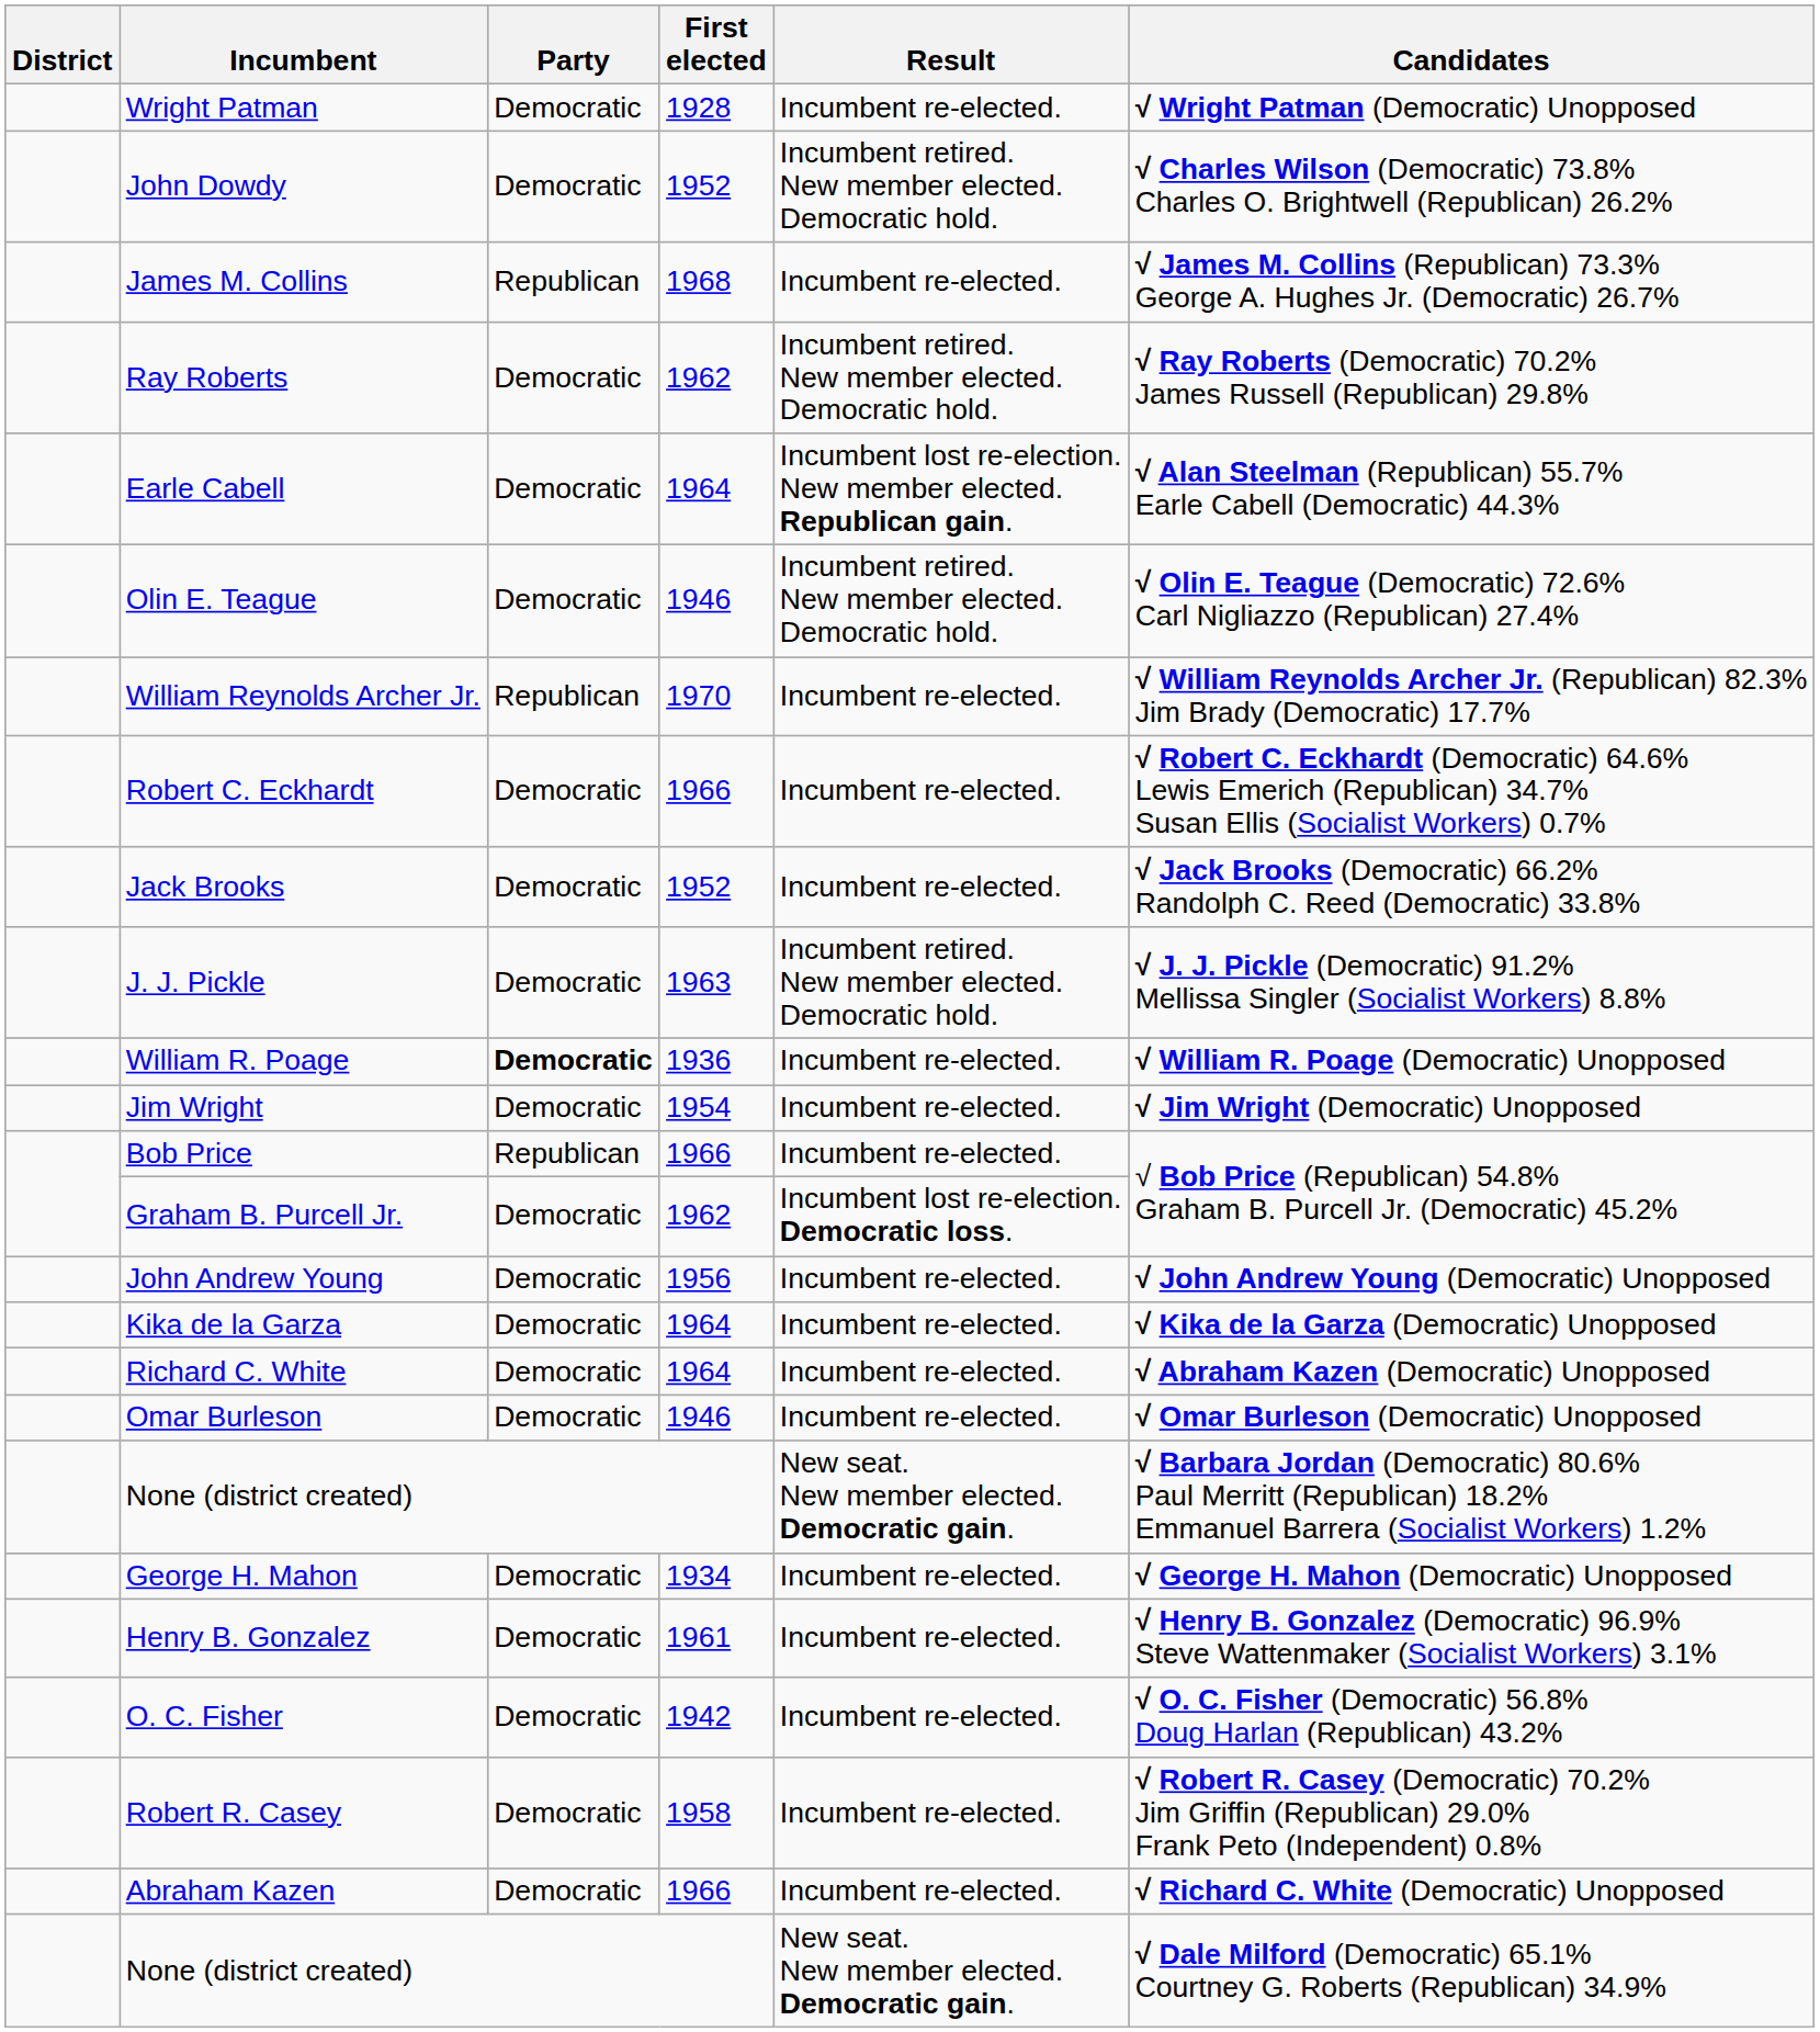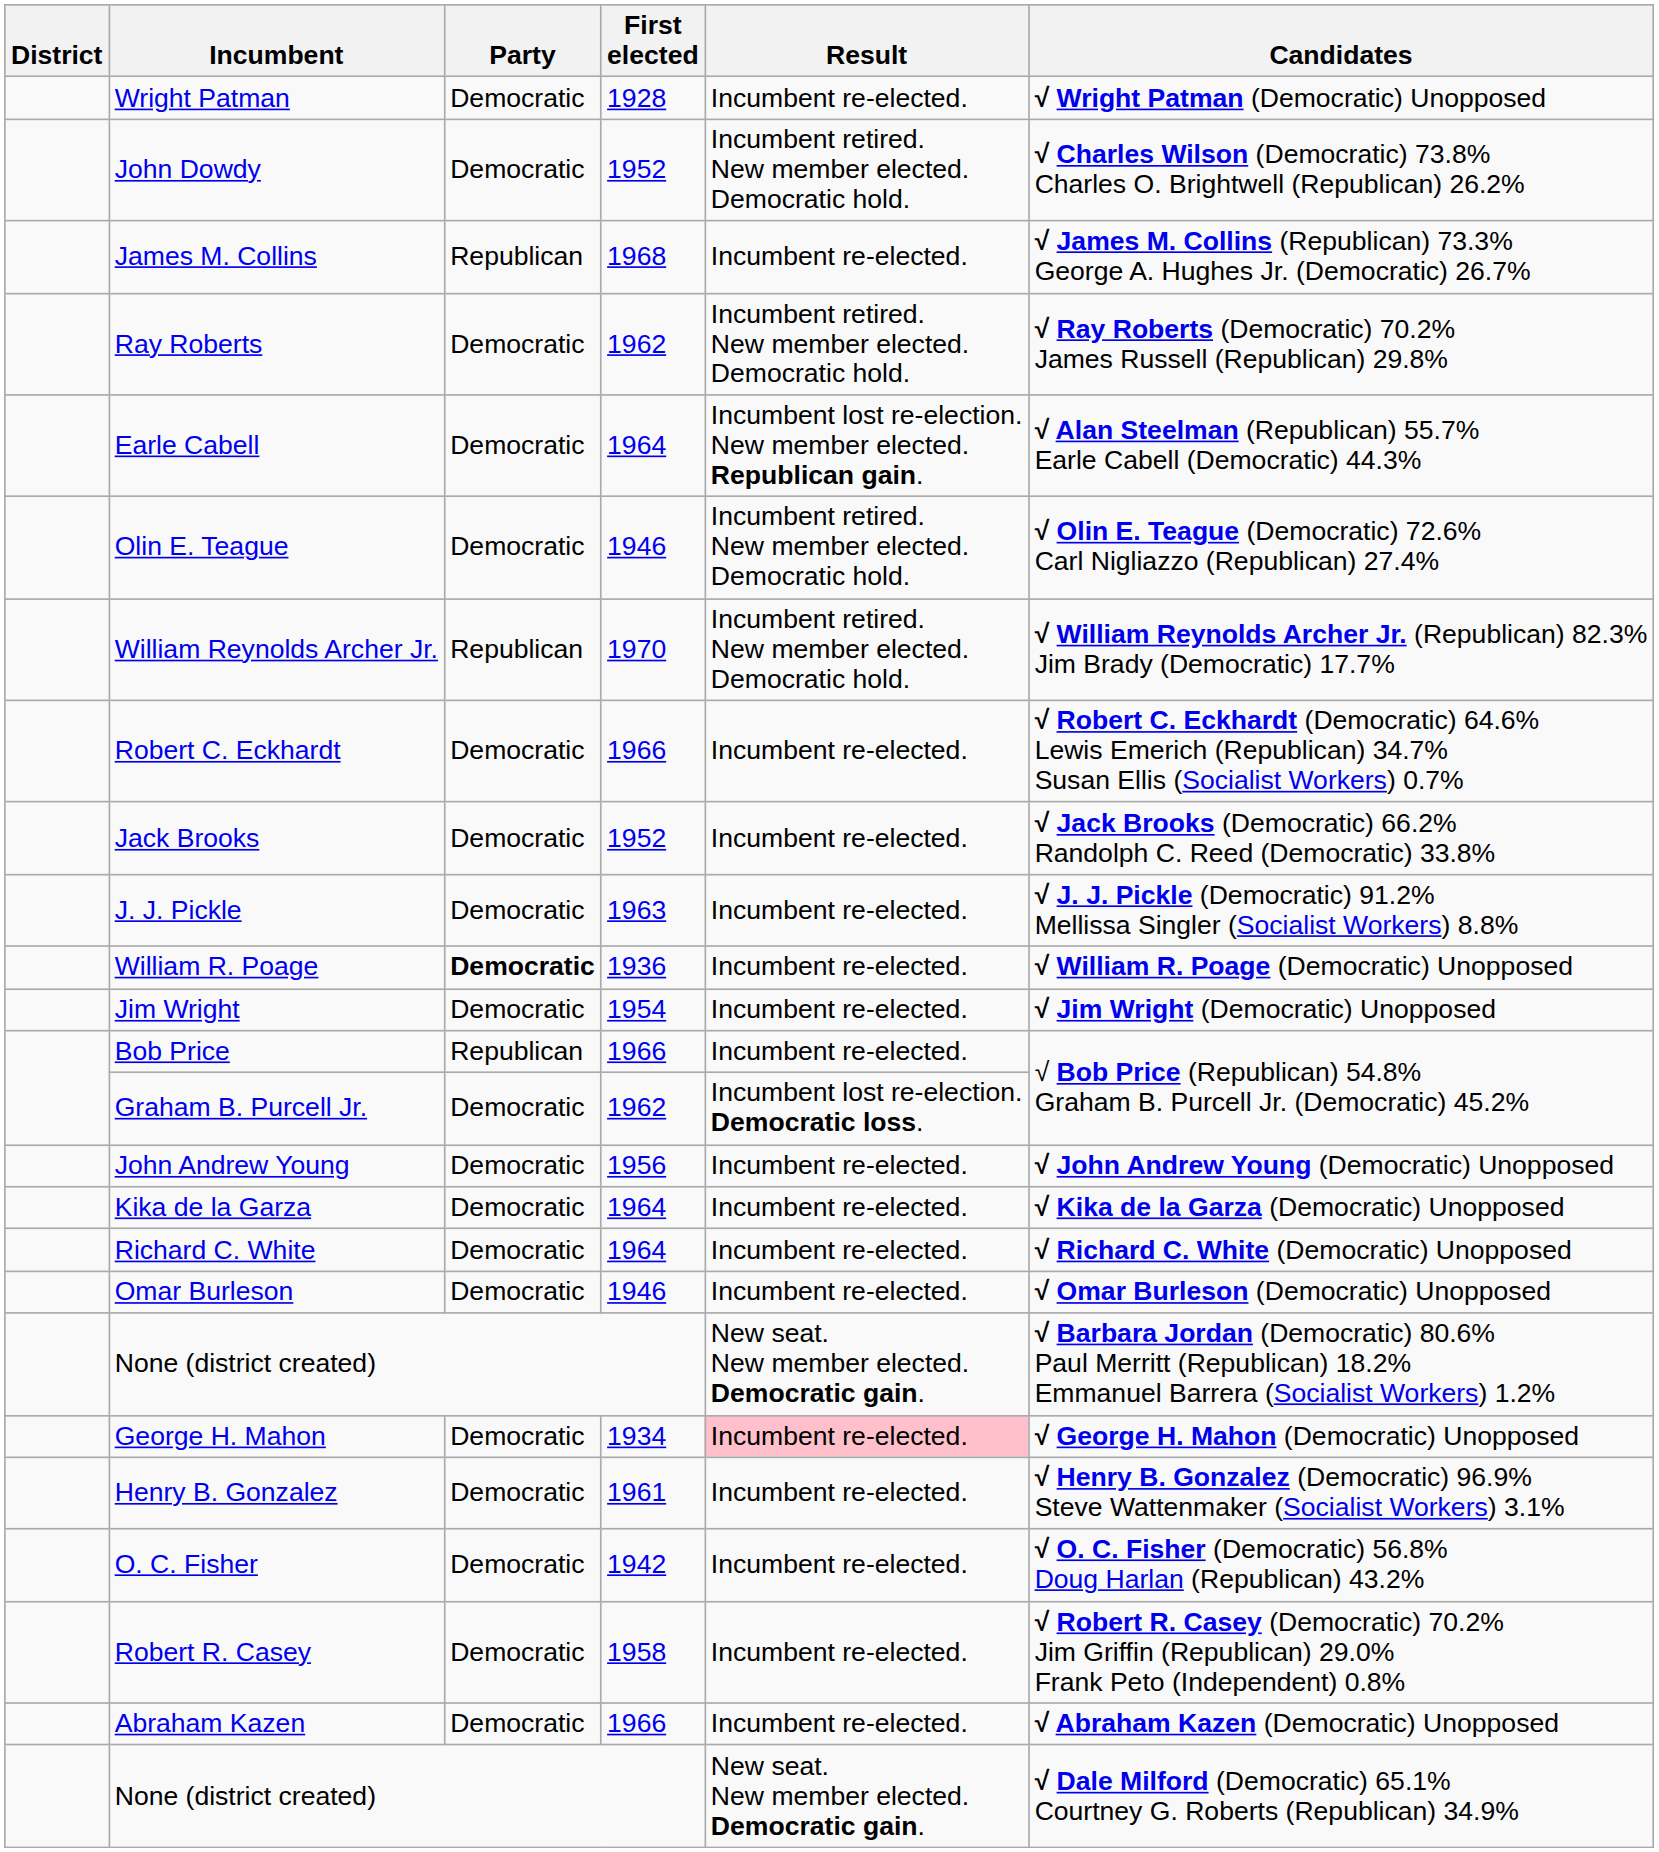William Reynolds Archer Jr. | Result: Incumbent re-elected. -> Incumbent retired. New member elected. Democratic hold.
J. J. Pickle | Result: Incumbent retired. New member elected. Democratic hold. -> Incumbent re-elected.
Richard C. White | Candidates: √ Abraham Kazen (Democratic) Unopposed -> √ Richard C. White (Democratic) Unopposed
George H. Mahon | Result: no background -> pink background
Abraham Kazen | Candidates: √ Richard C. White (Democratic) Unopposed -> √ Abraham Kazen (Democratic) Unopposed
